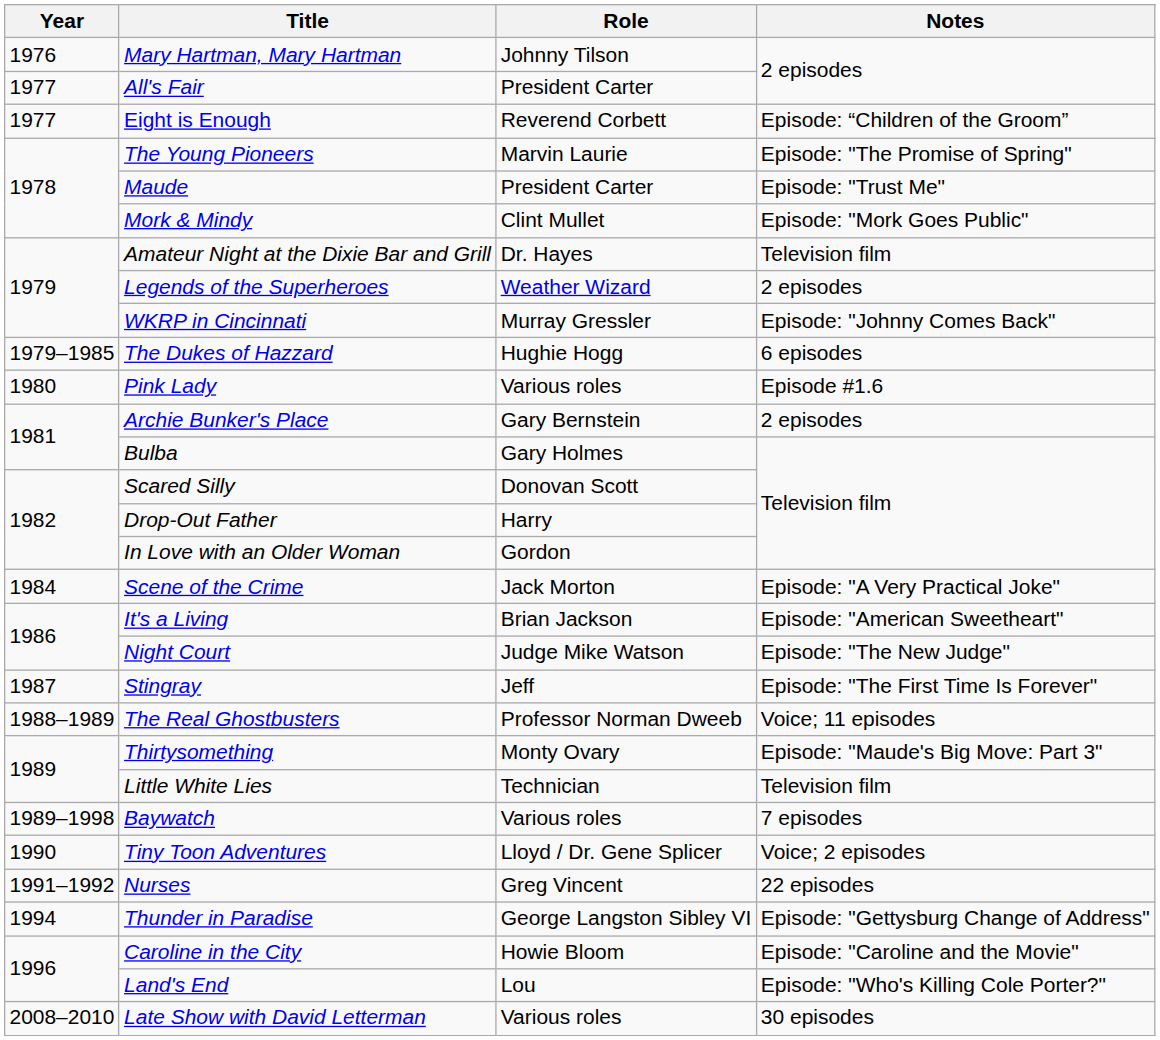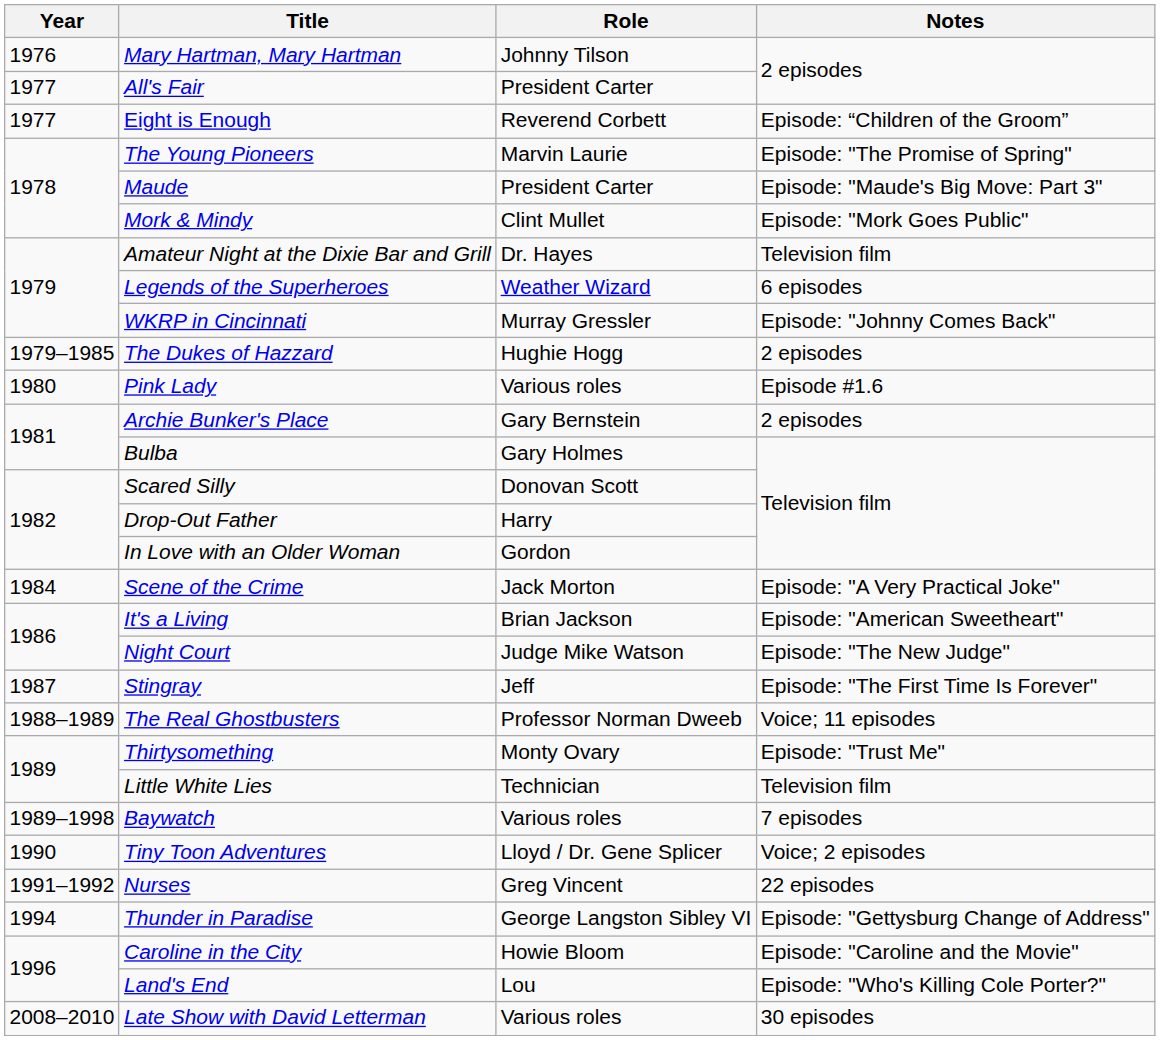Maude | Notes: Episode: "Trust Me" -> Episode: "Maude's Big Move: Part 3"
Legends of the Superheroes | Notes: 2 episodes -> 6 episodes
The Dukes of Hazzard | Notes: 6 episodes -> 2 episodes
Thirtysomething | Notes: Episode: "Maude's Big Move: Part 3" -> Episode: "Trust Me"
